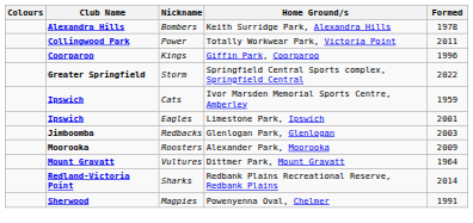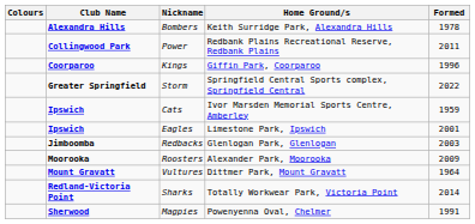Power | Home Ground/s: Totally Workwear Park, Victoria Point -> Redbank Plains Recreational Reserve, Redbank Plains
Sharks | Home Ground/s: Redbank Plains Recreational Reserve, Redbank Plains -> Totally Workwear Park, Victoria Point
